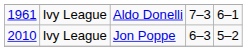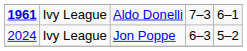Aldo Donelli | column 1: normal -> bold
Jon Poppe | column 1: 2010 -> 2024
